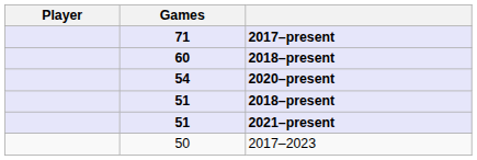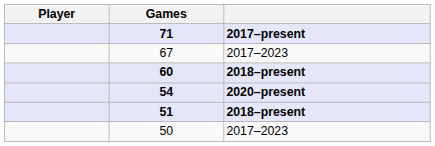+ row: 67 | 2017–2023
- row: 51 | 2021–present
